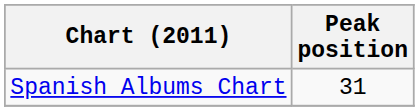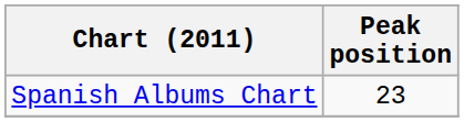Spanish Albums Chart | Peak position: 31 -> 23
